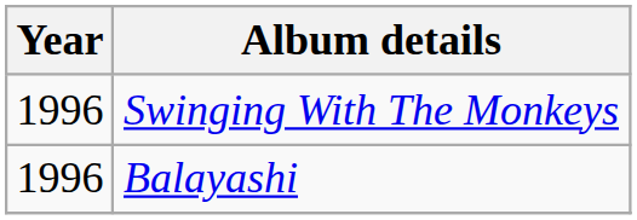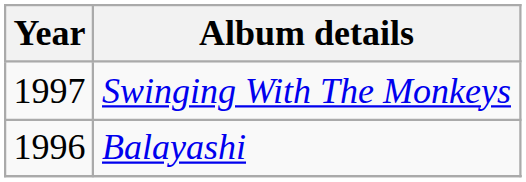Swinging With The Monkeys | Year: 1996 -> 1997
